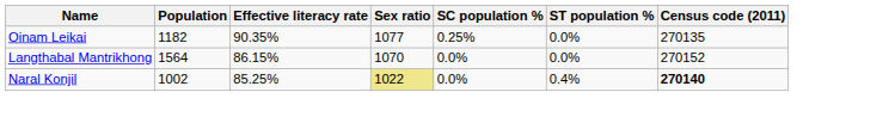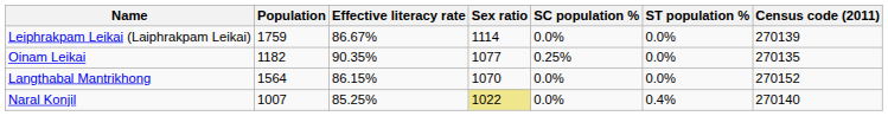+ row: Leiphrakpam Leikai (Laiphrakpam Leikai) | 1759 | 86.67% | 1114 | 0.0% | 0.0% | 270139
Naral Konjil | Population: 1002 -> 1007
Naral Konjil | Census code (2011): bold -> normal
